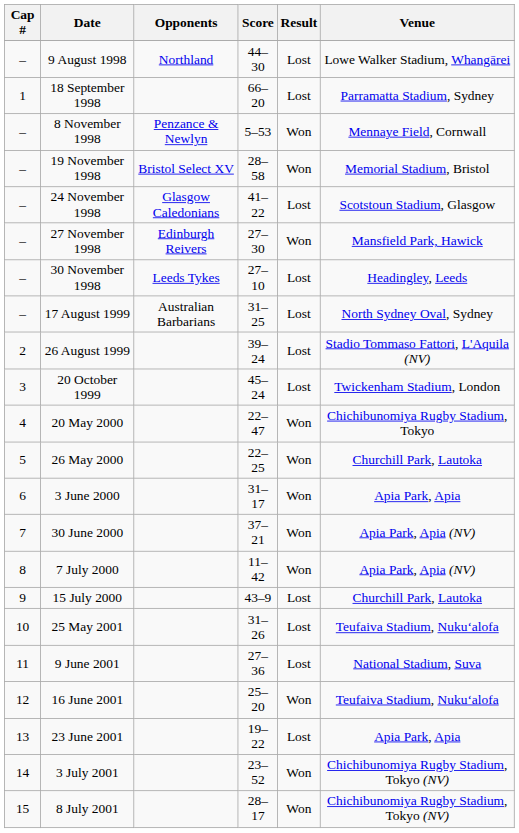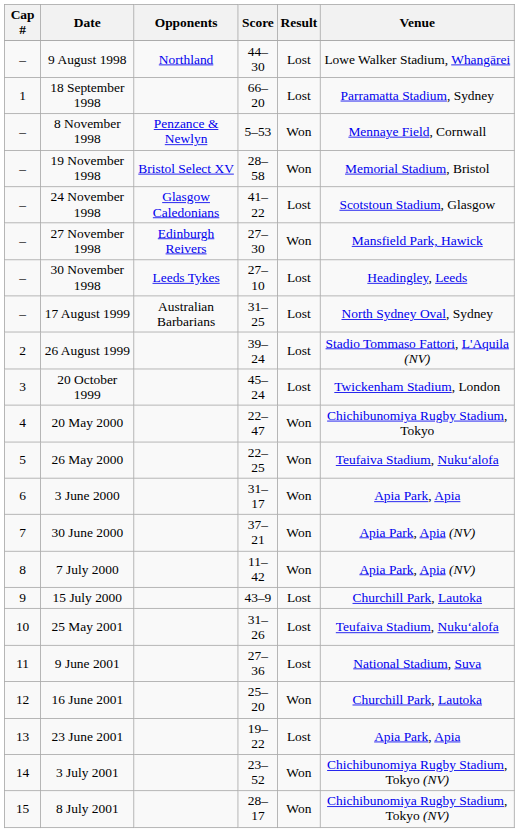26 May 2000 | Venue: Churchill Park, Lautoka -> Teufaiva Stadium, Nukuʻalofa
16 June 2001 | Venue: Teufaiva Stadium, Nukuʻalofa -> Churchill Park, Lautoka
